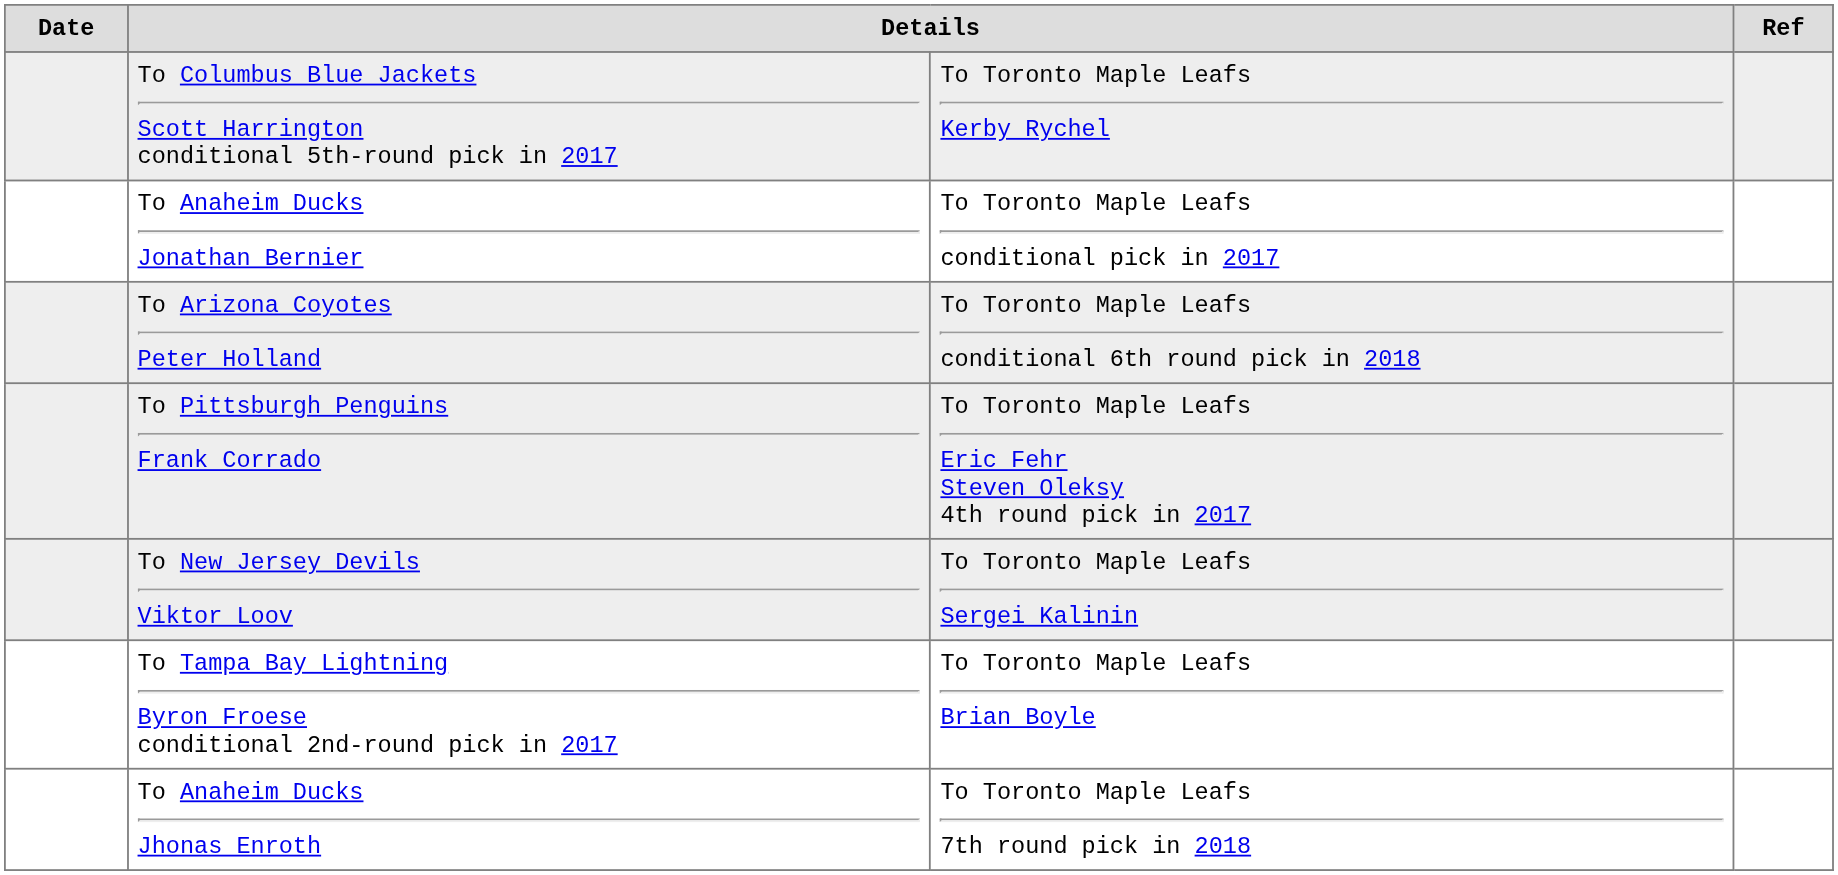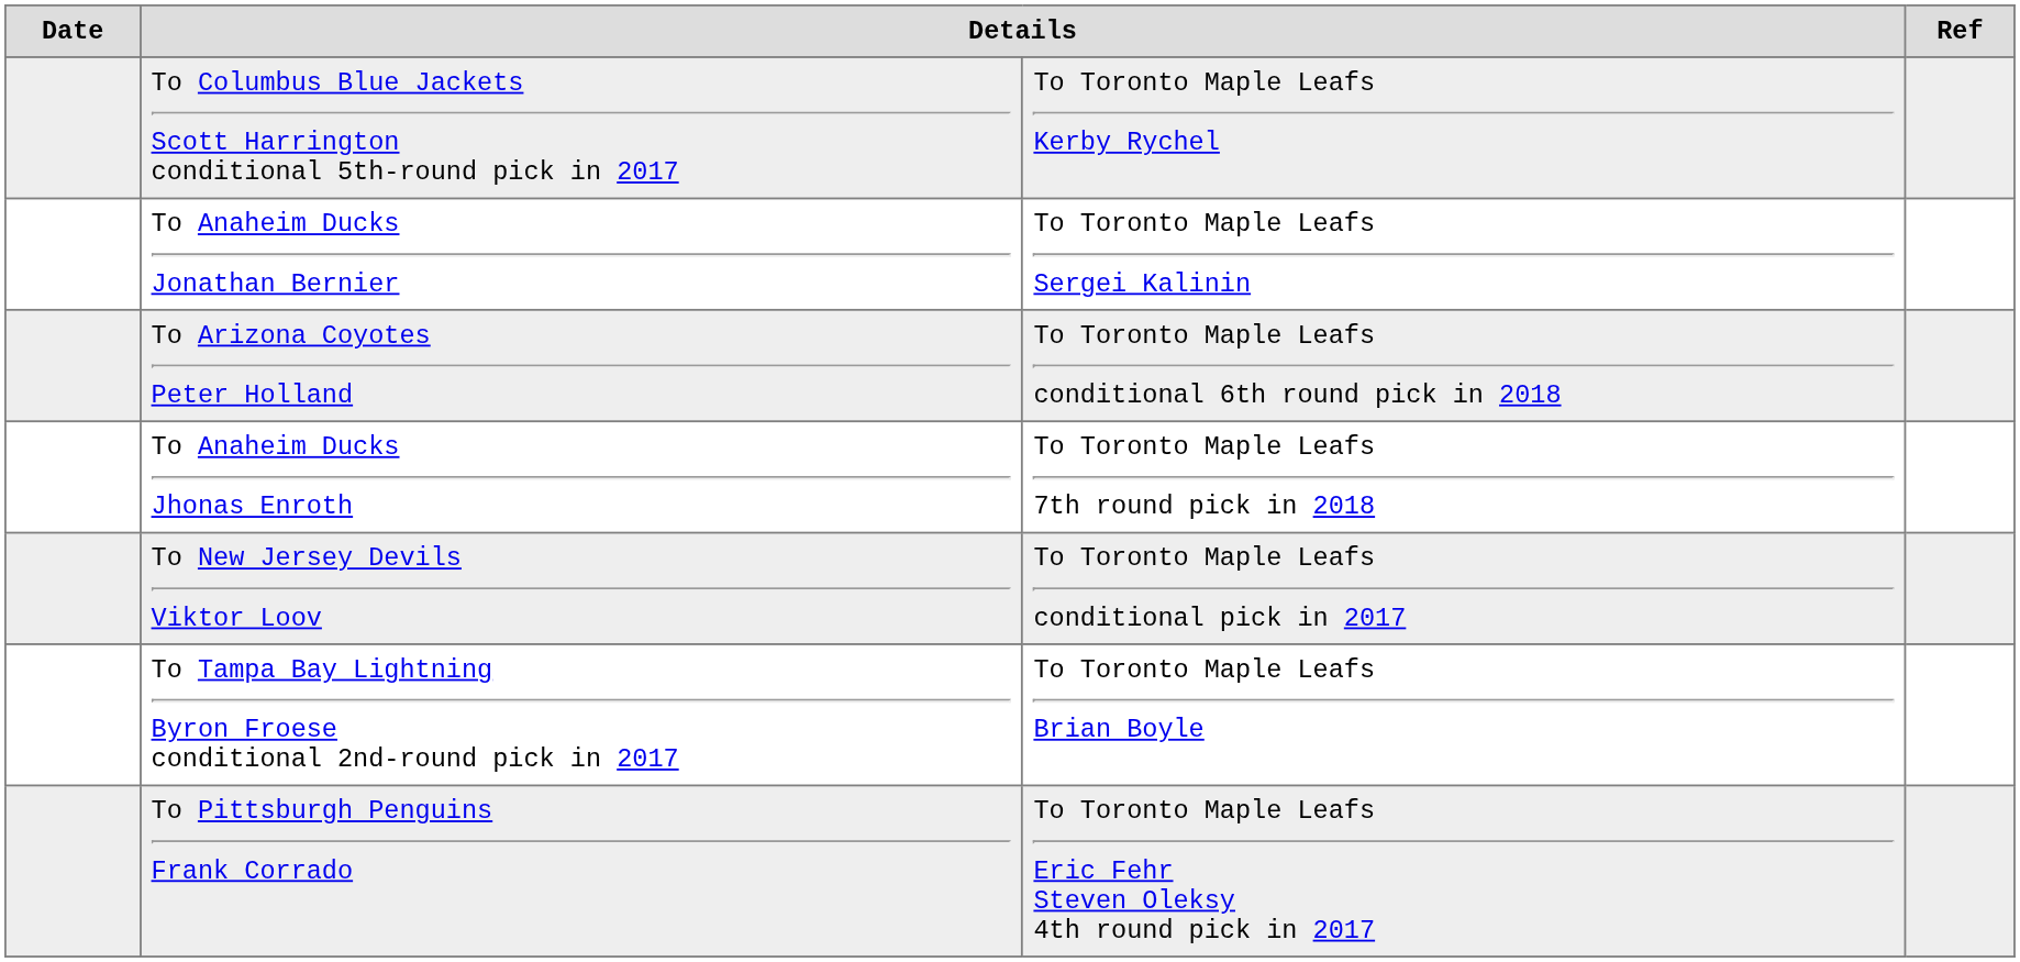To Anaheim Ducks Jonathan Bernier | column 3: To Toronto Maple Leafs conditional pick in 2017 -> To Toronto Maple Leafs Sergei Kalinin
rows swapped: To Anaheim Ducks Jhonas Enroth <-> To Pittsburgh Penguins Frank Corrado
To New Jersey Devils Viktor Loov | column 3: To Toronto Maple Leafs Sergei Kalinin -> To Toronto Maple Leafs conditional pick in 2017
